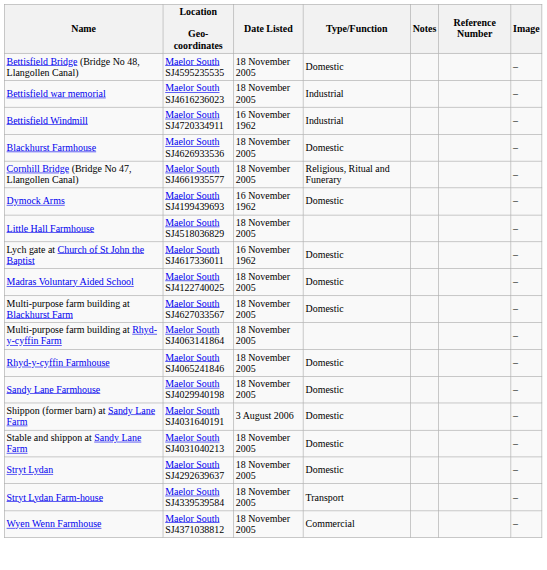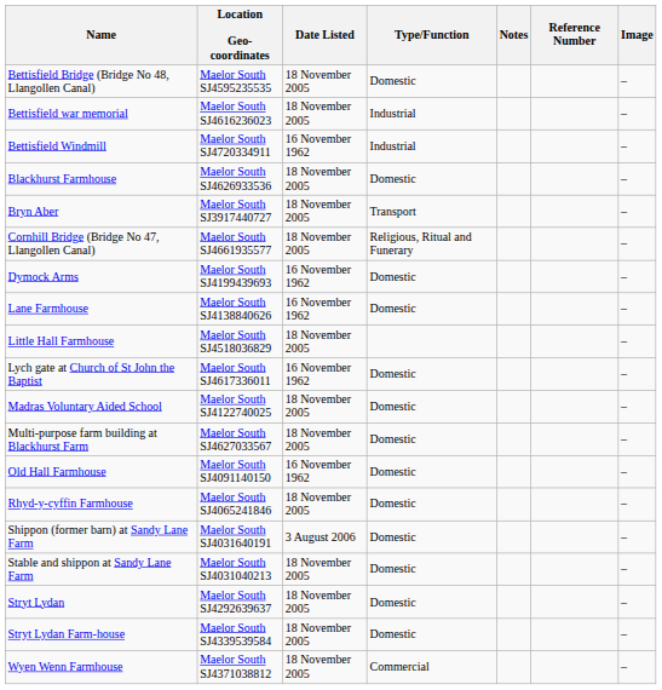+ row: Bryn Aber | Maelor South SJ3917440727 | 18 November 2005 | Transport | –
+ row: Lane Farmhouse | Maelor South SJ4138840626 | 16 November 1962 | Domestic | –
- row: Multi-purpose farm building at Rhyd-y-cyffin Farm | Maelor South SJ4063141864 | 18 November 2005 | –
+ row: Old Hall Farmhouse | Maelor South SJ4091140150 | 16 November 1962 | Domestic | –
- row: Sandy Lane Farmhouse | Maelor South SJ4029940198 | 18 November 2005 | Domestic | –
Stryt Lydan Farm-house | Type/Function: Transport -> Domestic
